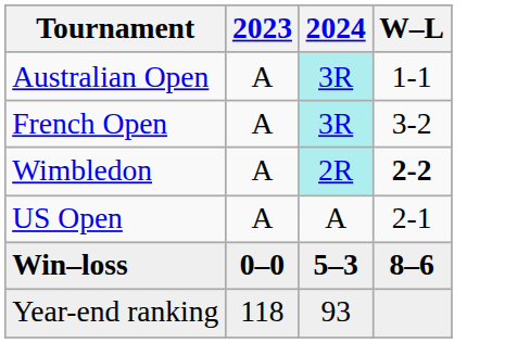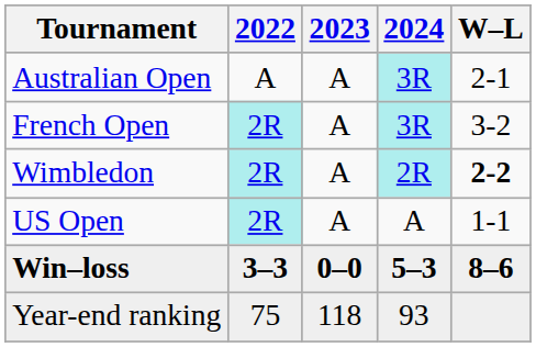+ column: 2022 | A | 2R | 2R | 2R | 3–3 | 75
Australian Open | W–L: 1-1 -> 2-1
US Open | W–L: 2-1 -> 1-1
